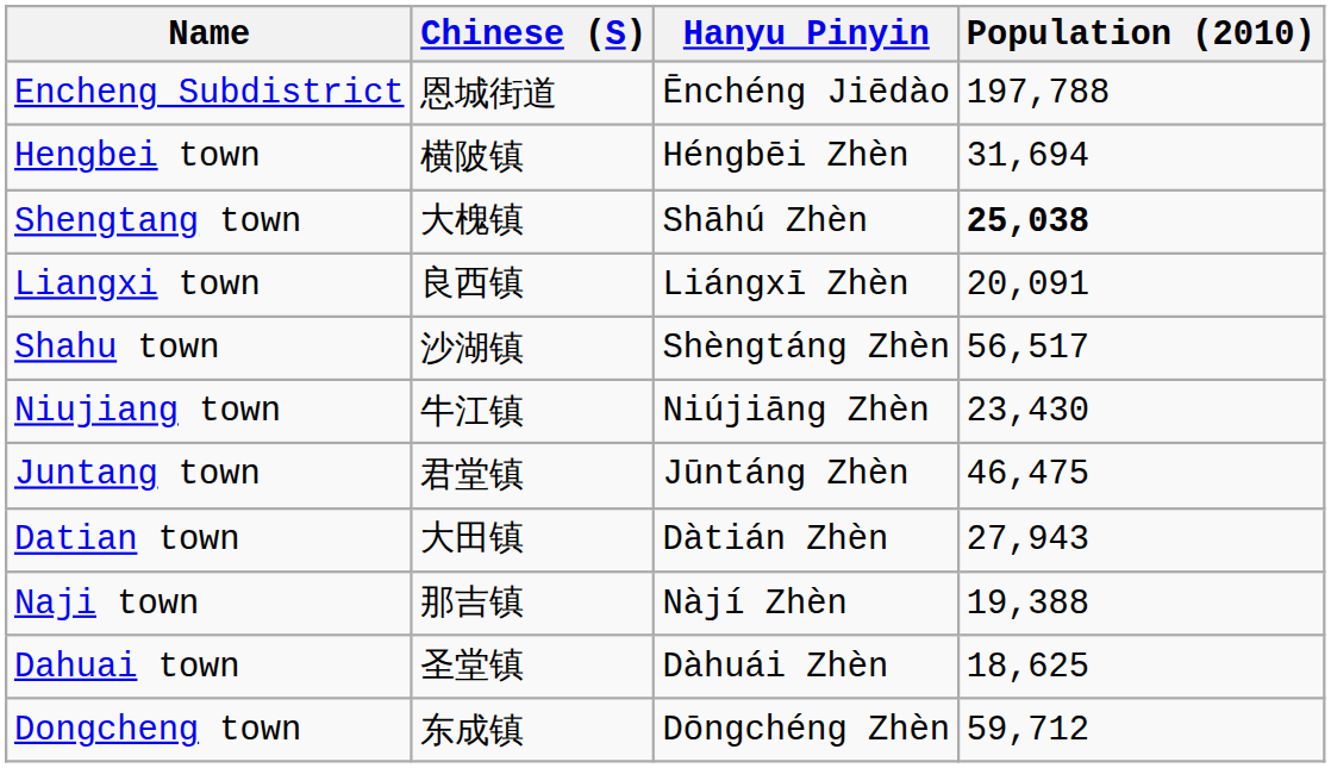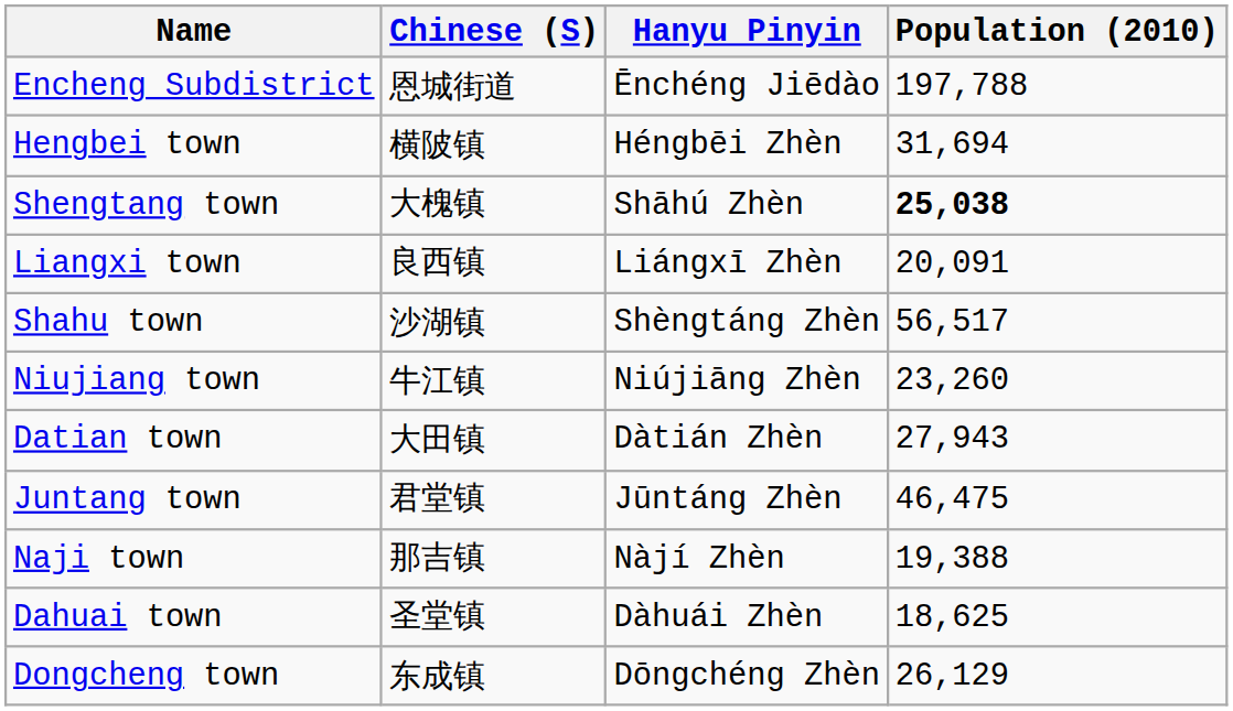Niujiang town | Population (2010): 23,430 -> 23,260
rows swapped: Juntang town <-> Datian town
Dongcheng town | Population (2010): 59,712 -> 26,129
